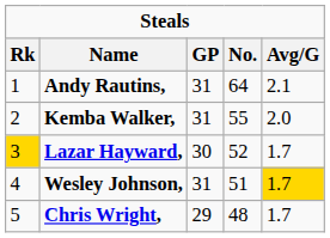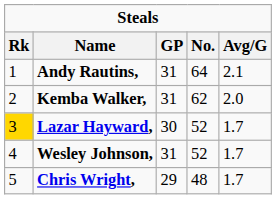Kemba Walker, | No.: 55 -> 62
Wesley Johnson, | No.: 51 -> 52
Wesley Johnson, | Avg/G: gold background -> no background
